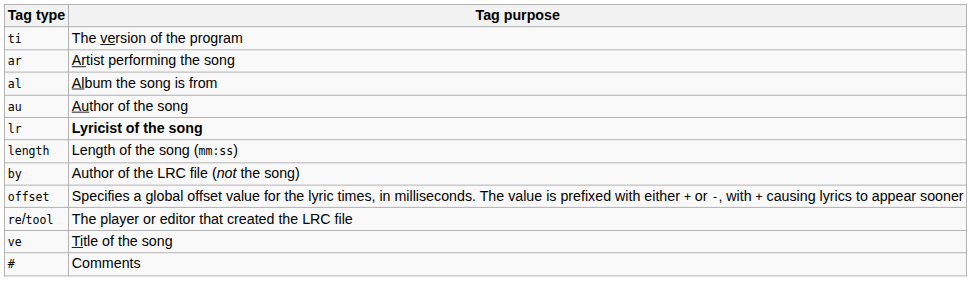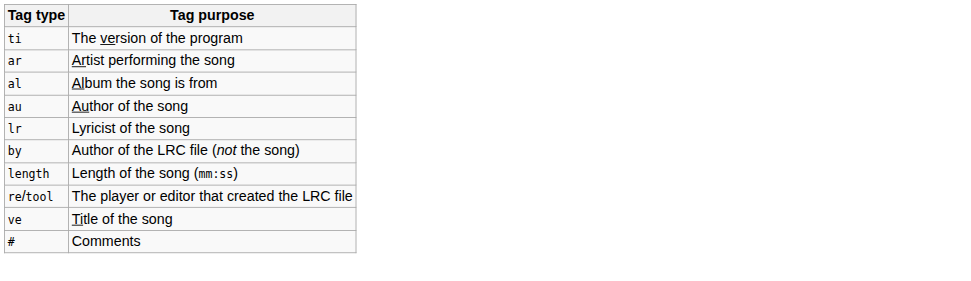lr | Tag purpose: bold -> normal
rows swapped: length <-> by
- row: offset | Specifies a global offset value for the lyric times, in milliseconds. The value is prefixed with either + or -, with + causing lyrics to appear sooner
